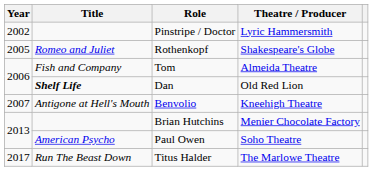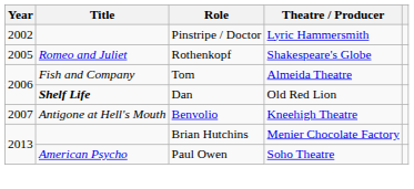- row: 2017 | Run The Beast Down | Titus Halder | The Marlowe Theatre
